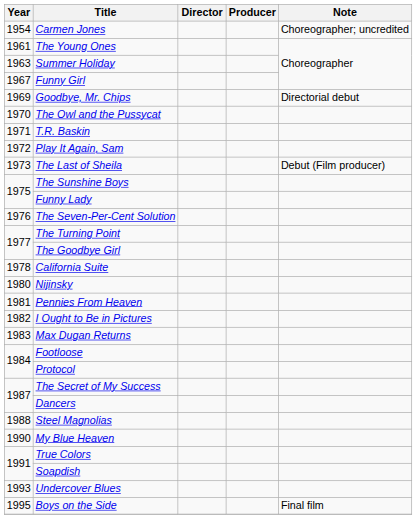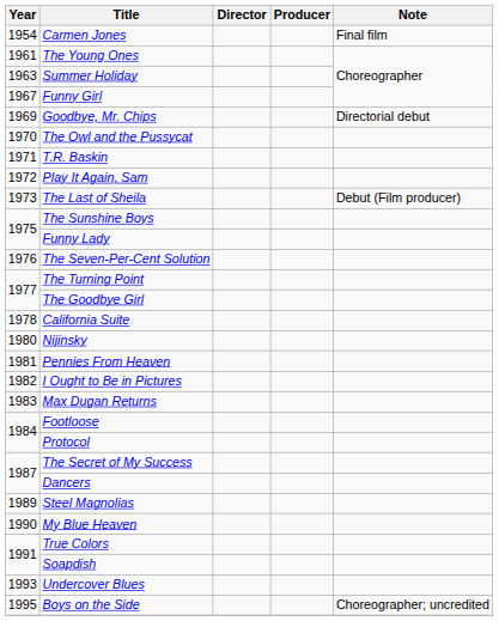Carmen Jones | Note: Choreographer; uncredited -> Final film
Steel Magnolias | Year: 1988 -> 1989
Boys on the Side | Note: Final film -> Choreographer; uncredited
